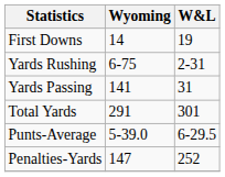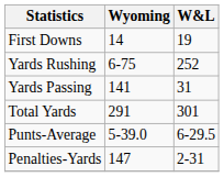Yards Rushing | W&L: 2-31 -> 252
Penalties-Yards | W&L: 252 -> 2-31
